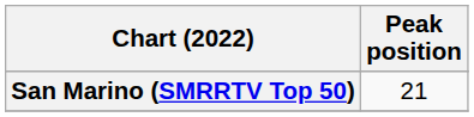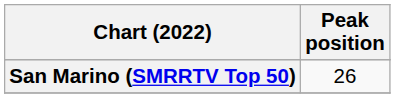San Marino (SMRRTV Top 50) | Peak position: 21 -> 26
